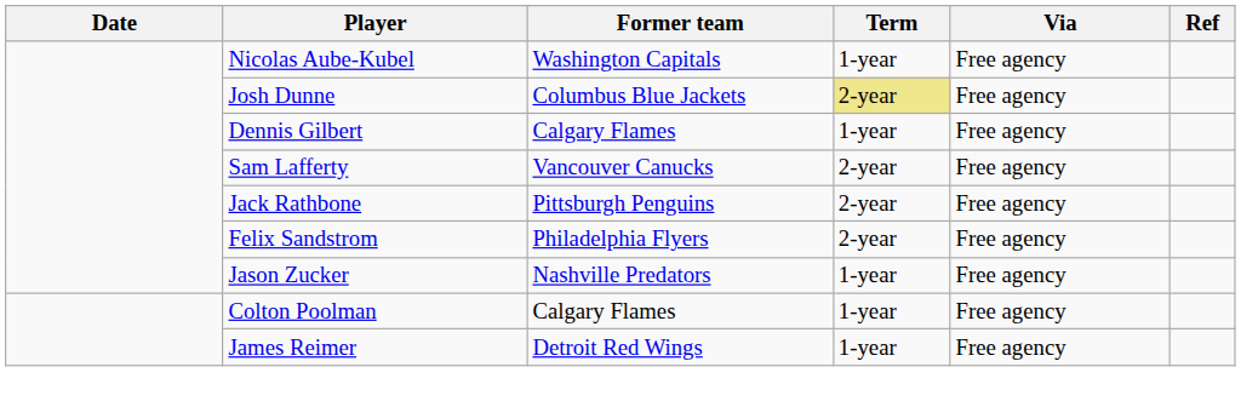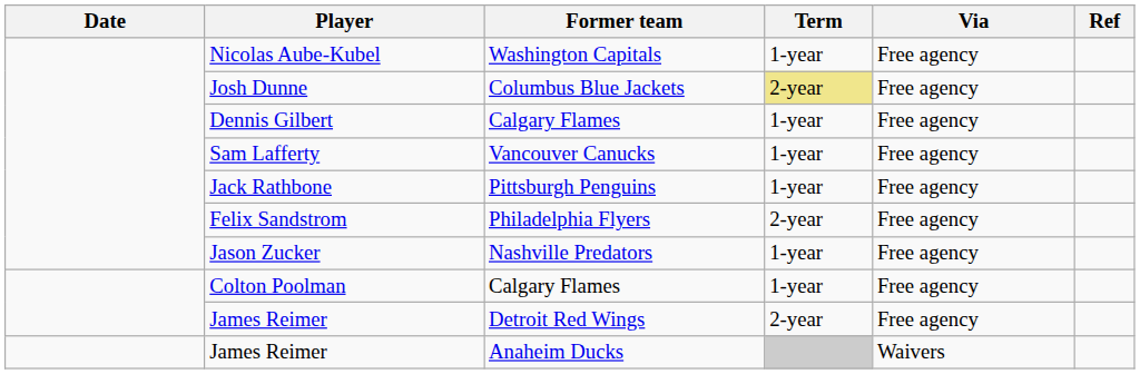Sam Lafferty | Term: 2-year -> 1-year
Jack Rathbone | Term: 2-year -> 1-year
James Reimer / Detroit Red Wings | Term: 1-year -> 2-year
+ row: James Reimer | Anaheim Ducks | Waivers
